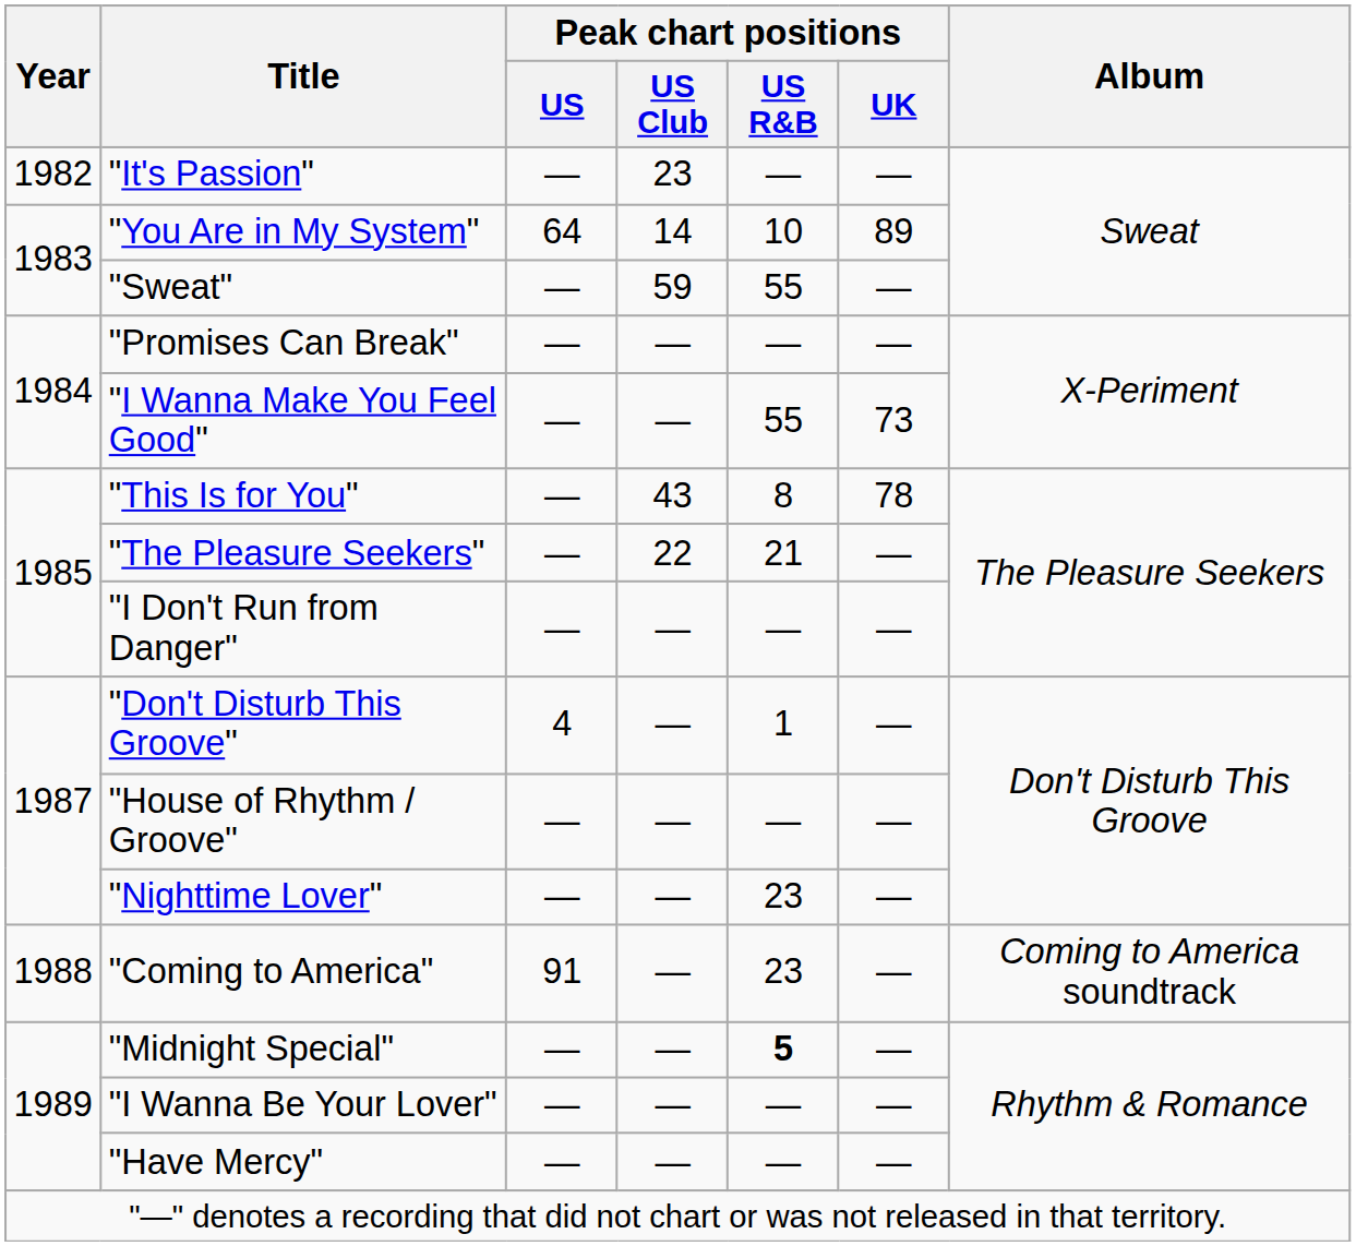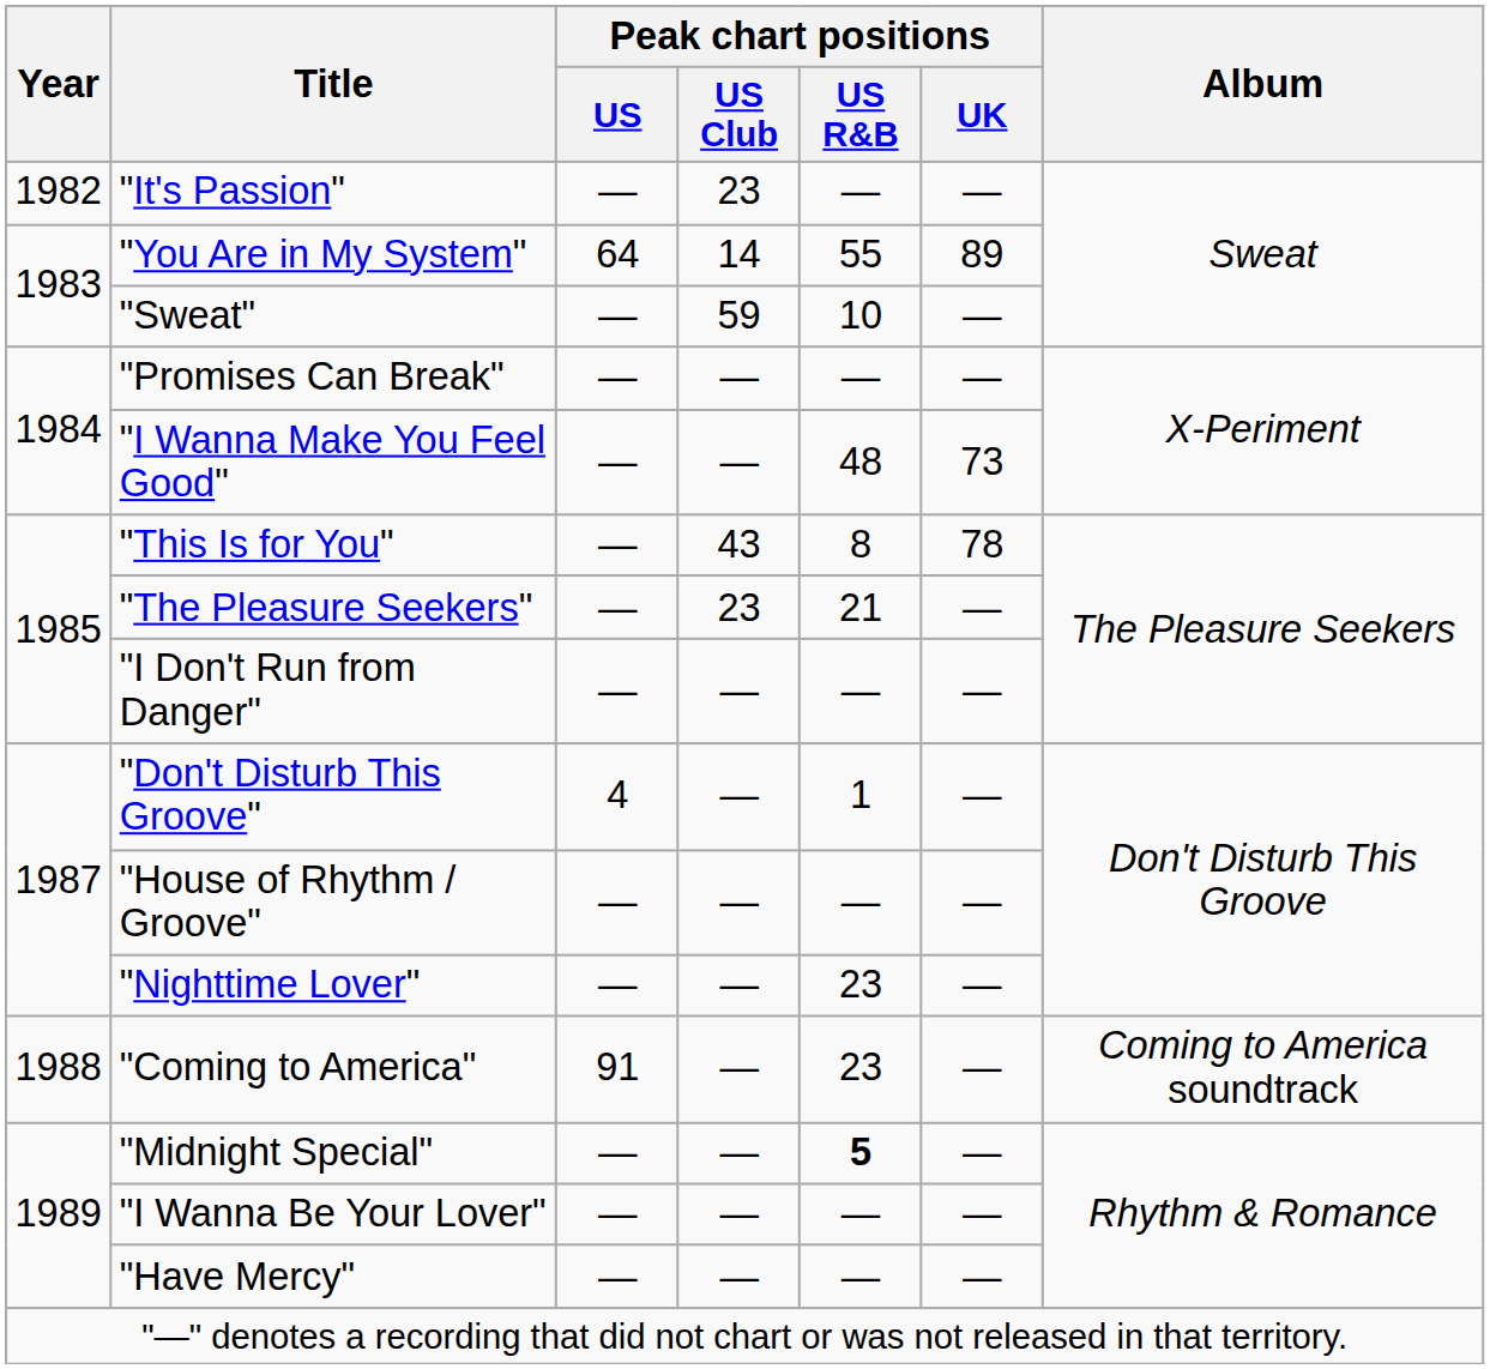"You Are in My System" | Peak chart positions / US R&B: 10 -> 55
"Sweat" | Peak chart positions / US R&B: 55 -> 10
"I Wanna Make You Feel Good" | Peak chart positions / US R&B: 55 -> 48
"The Pleasure Seekers" | Peak chart positions / US Club: 22 -> 23
